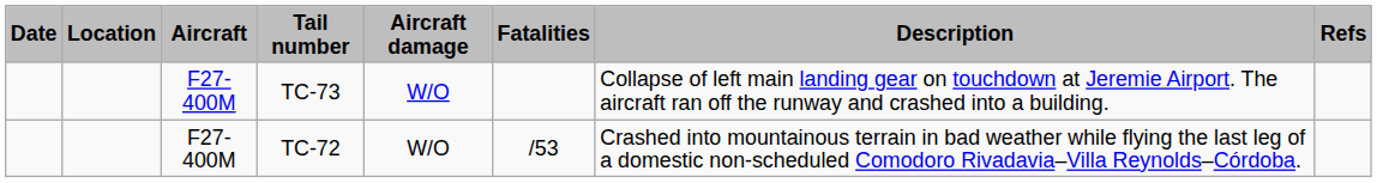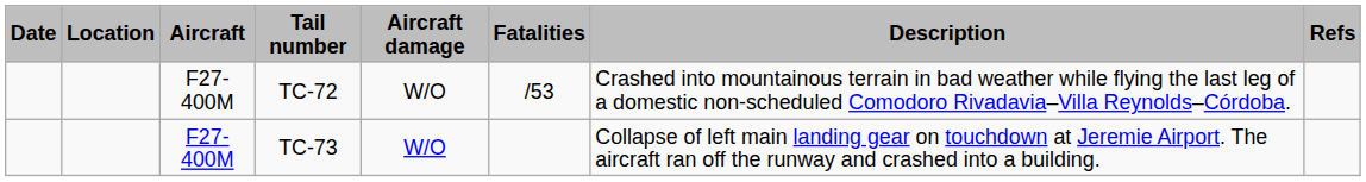rows swapped: TC-73 <-> TC-72
